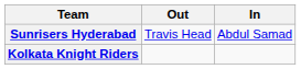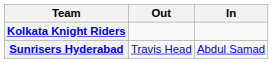rows swapped: Sunrisers Hyderabad <-> Kolkata Knight Riders
